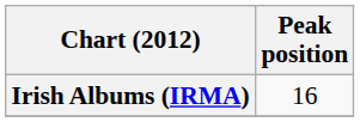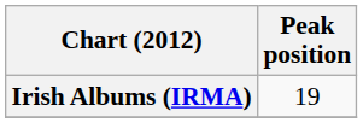Irish Albums (IRMA) | Peak position: 16 -> 19
